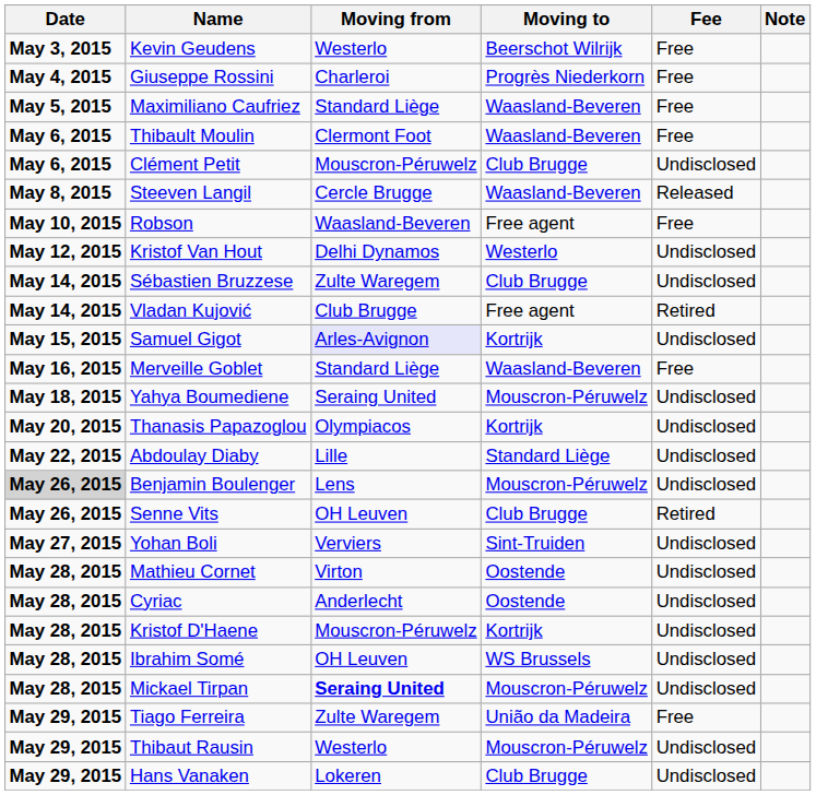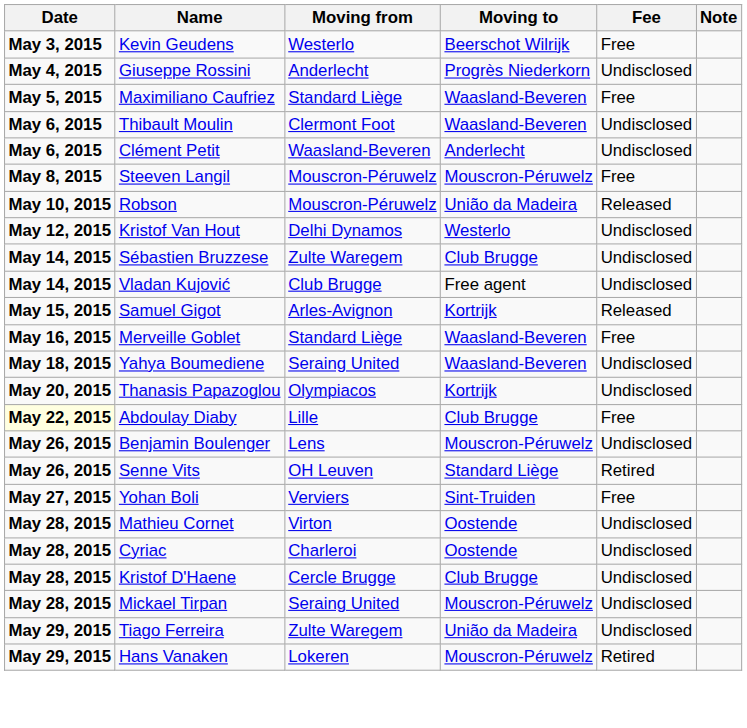Giuseppe Rossini | Moving from: Charleroi -> Anderlecht
Giuseppe Rossini | Fee: Free -> Undisclosed
Thibault Moulin | Fee: Free -> Undisclosed
Clément Petit | Moving from: Mouscron-Péruwelz -> Waasland-Beveren
Clément Petit | Moving to: Club Brugge -> Anderlecht
Steeven Langil | Moving from: Cercle Brugge -> Mouscron-Péruwelz
Steeven Langil | Moving to: Waasland-Beveren -> Mouscron-Péruwelz
Steeven Langil | Fee: Released -> Free
Robson | Moving from: Waasland-Beveren -> Mouscron-Péruwelz
Robson | Moving to: Free agent -> União da Madeira
Robson | Fee: Free -> Released
Vladan Kujović | Fee: Retired -> Undisclosed
Samuel Gigot | Moving from: lavender background -> no background
Samuel Gigot | Fee: Undisclosed -> Released
Yahya Boumediene | Moving to: Mouscron-Péruwelz -> Waasland-Beveren
Abdoulay Diaby | Date: no background -> lightyellow background
Abdoulay Diaby | Moving to: Standard Liège -> Club Brugge
Abdoulay Diaby | Fee: Undisclosed -> Free
Benjamin Boulenger | Date: lightgrey background -> no background
Senne Vits | Moving to: Club Brugge -> Standard Liège
Yohan Boli | Fee: Undisclosed -> Free
Cyriac | Moving from: Anderlecht -> Charleroi
Kristof D'Haene | Moving from: Mouscron-Péruwelz -> Cercle Brugge
Kristof D'Haene | Moving to: Kortrijk -> Club Brugge
- row: May 28, 2015 | Ibrahim Somé | OH Leuven | WS Brussels | Undisclosed
Mickael Tirpan | Moving from: bold -> normal
Tiago Ferreira | Fee: Free -> Undisclosed
- row: May 29, 2015 | Thibaut Rausin | Westerlo | Mouscron-Péruwelz | Undisclosed
Hans Vanaken | Moving to: Club Brugge -> Mouscron-Péruwelz
Hans Vanaken | Fee: Undisclosed -> Retired
